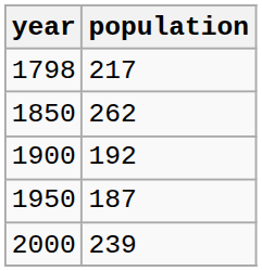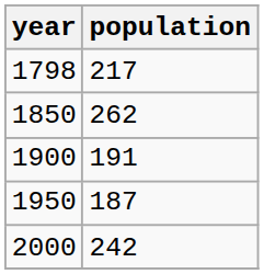1900 | population: 192 -> 191
2000 | population: 239 -> 242
